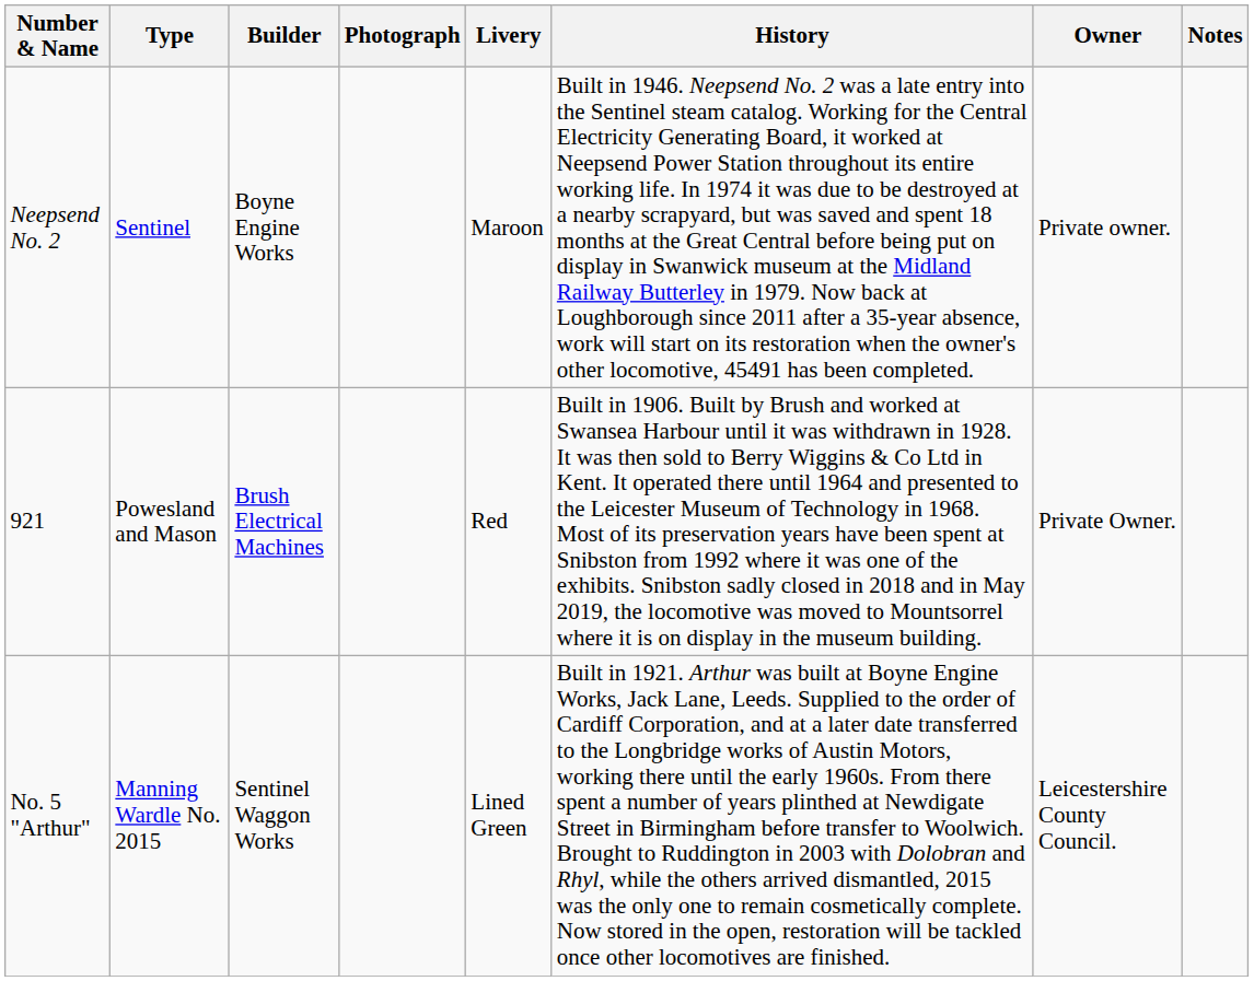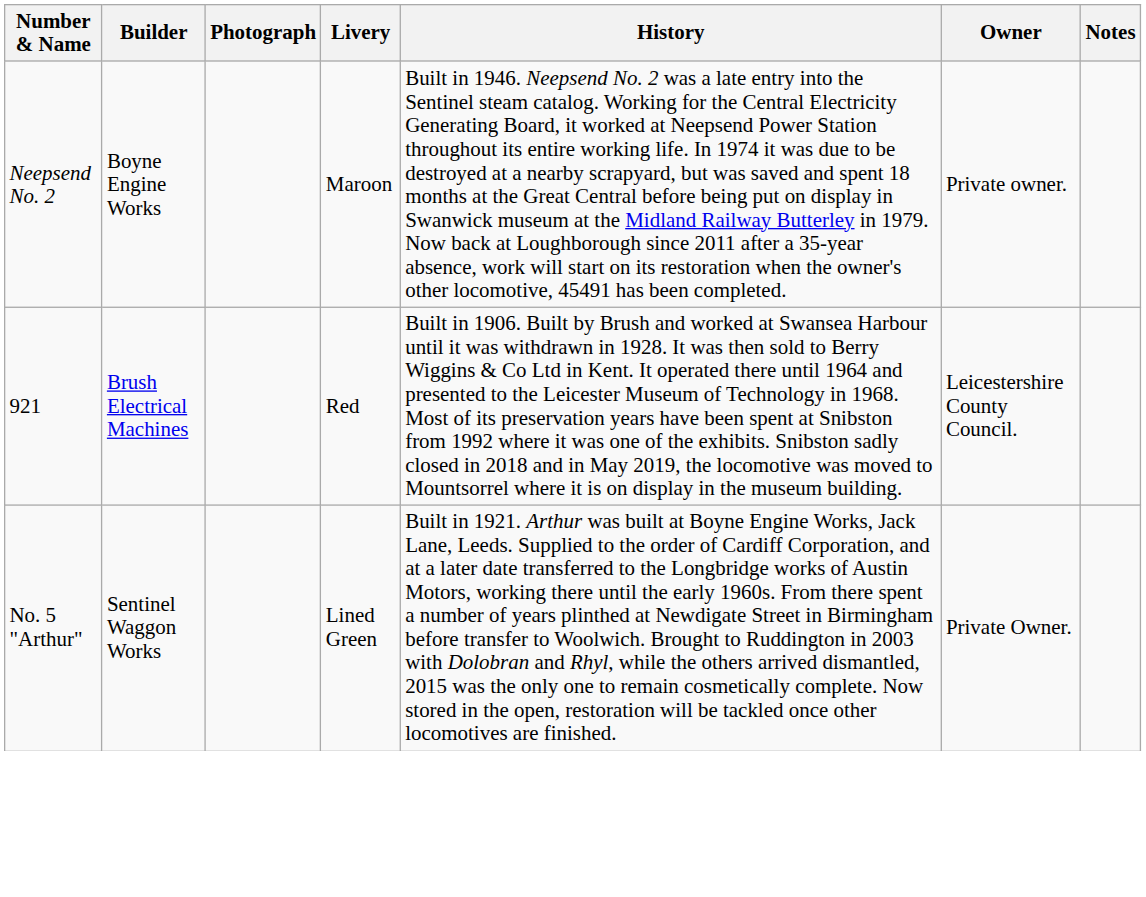- column: Type | Sentinel | Powesland and Mason | Manning Wardle No. 2015
921 | Owner: Private Owner. -> Leicestershire County Council.
No. 5 "Arthur" | Owner: Leicestershire County Council. -> Private Owner.
